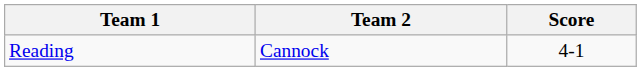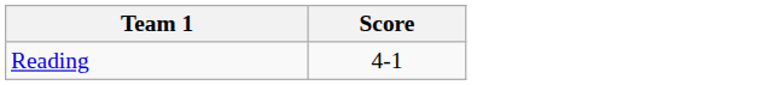- column: Team 2 | Cannock
